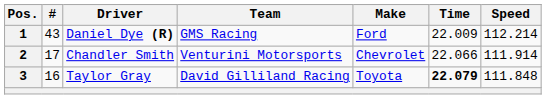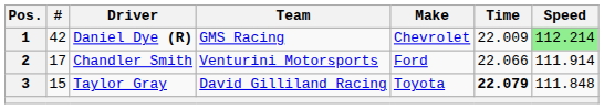1 | #: 43 -> 42
1 | Make: Ford -> Chevrolet
1 | Speed: no background -> lightgreen background
2 | Make: Chevrolet -> Ford
3 | #: 16 -> 15
